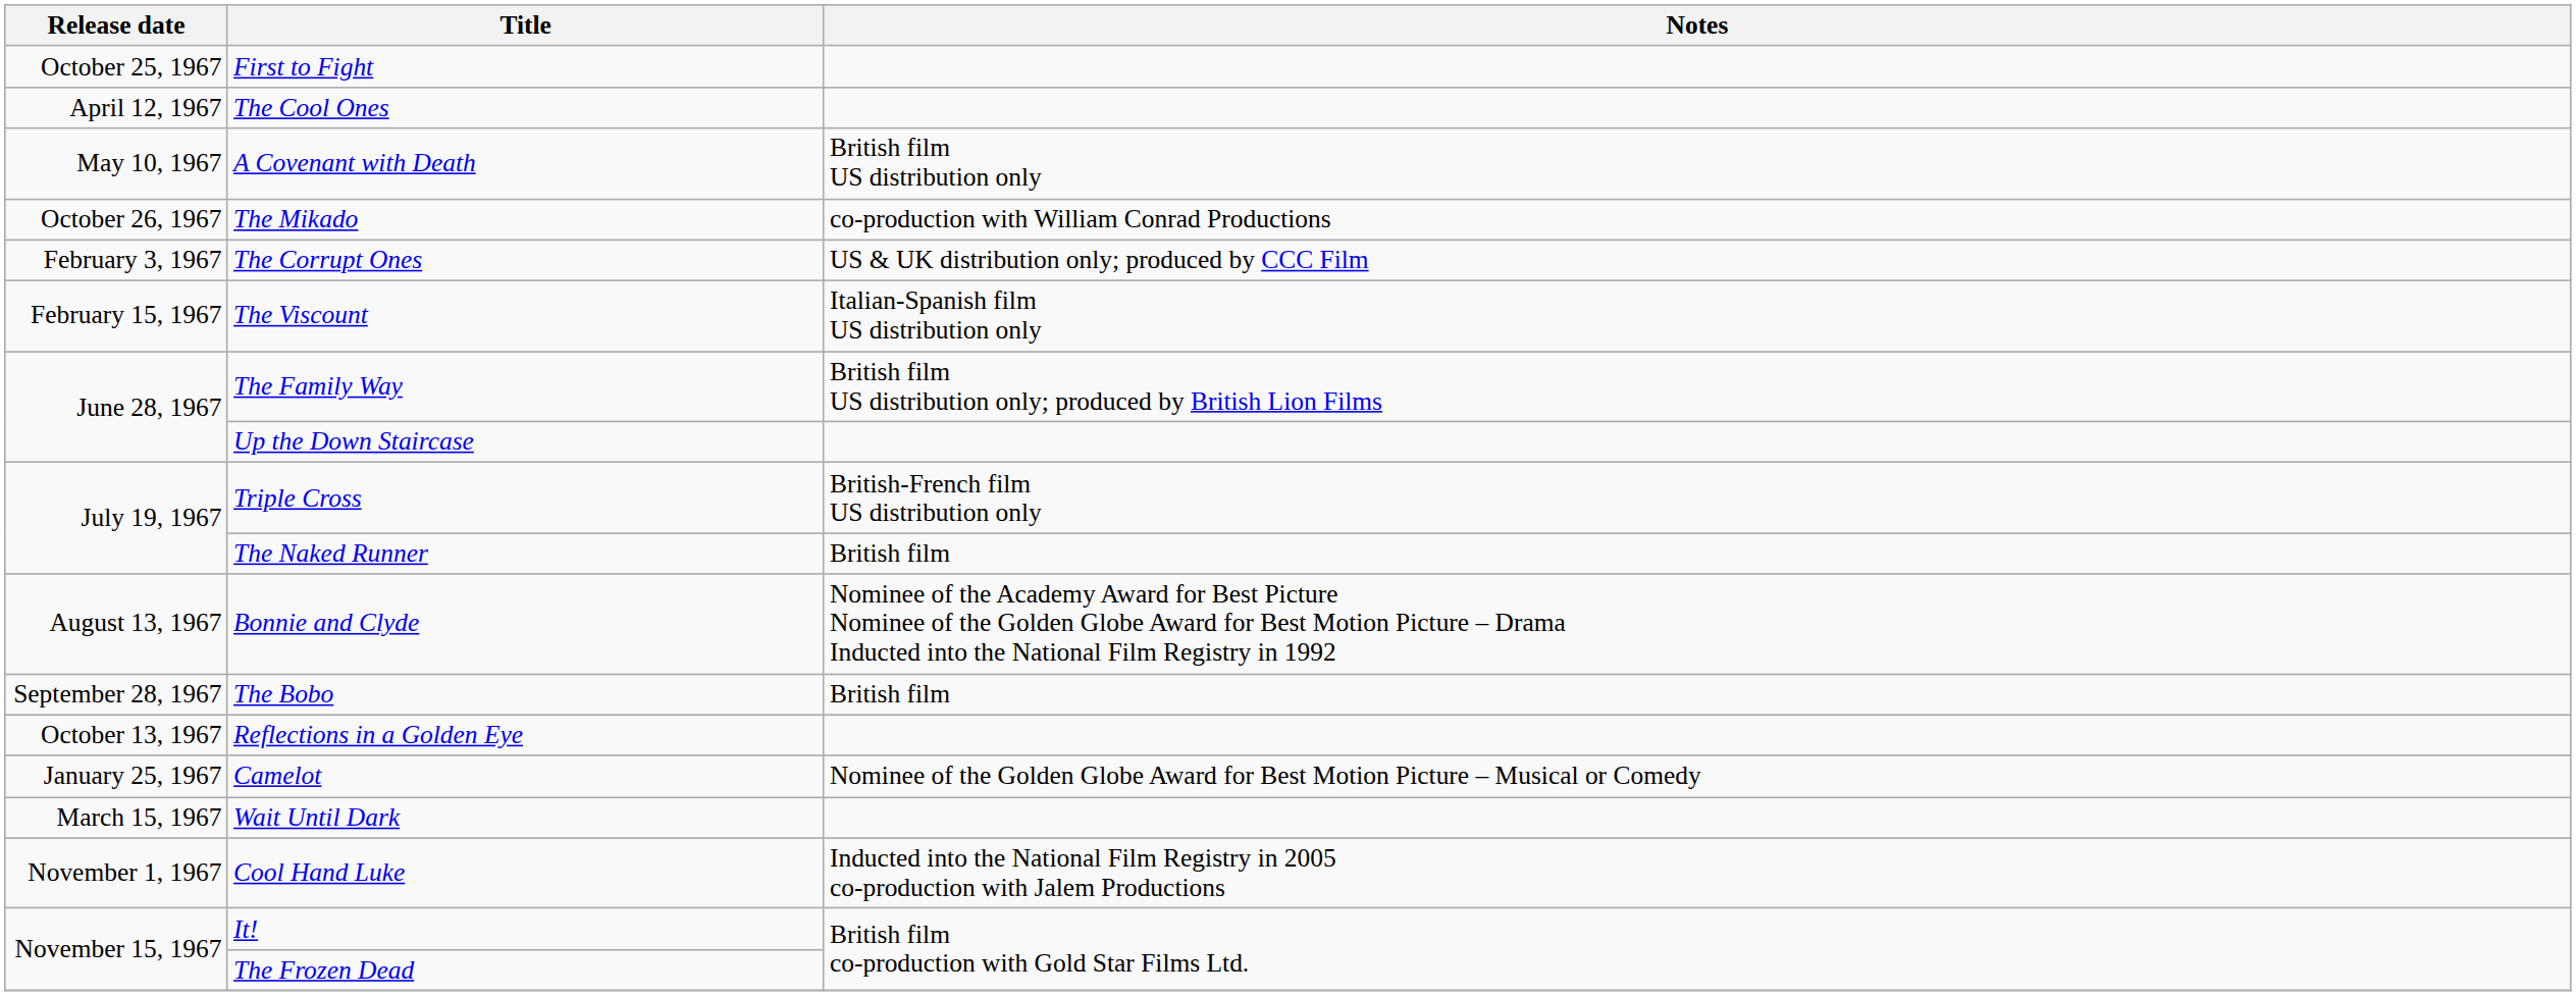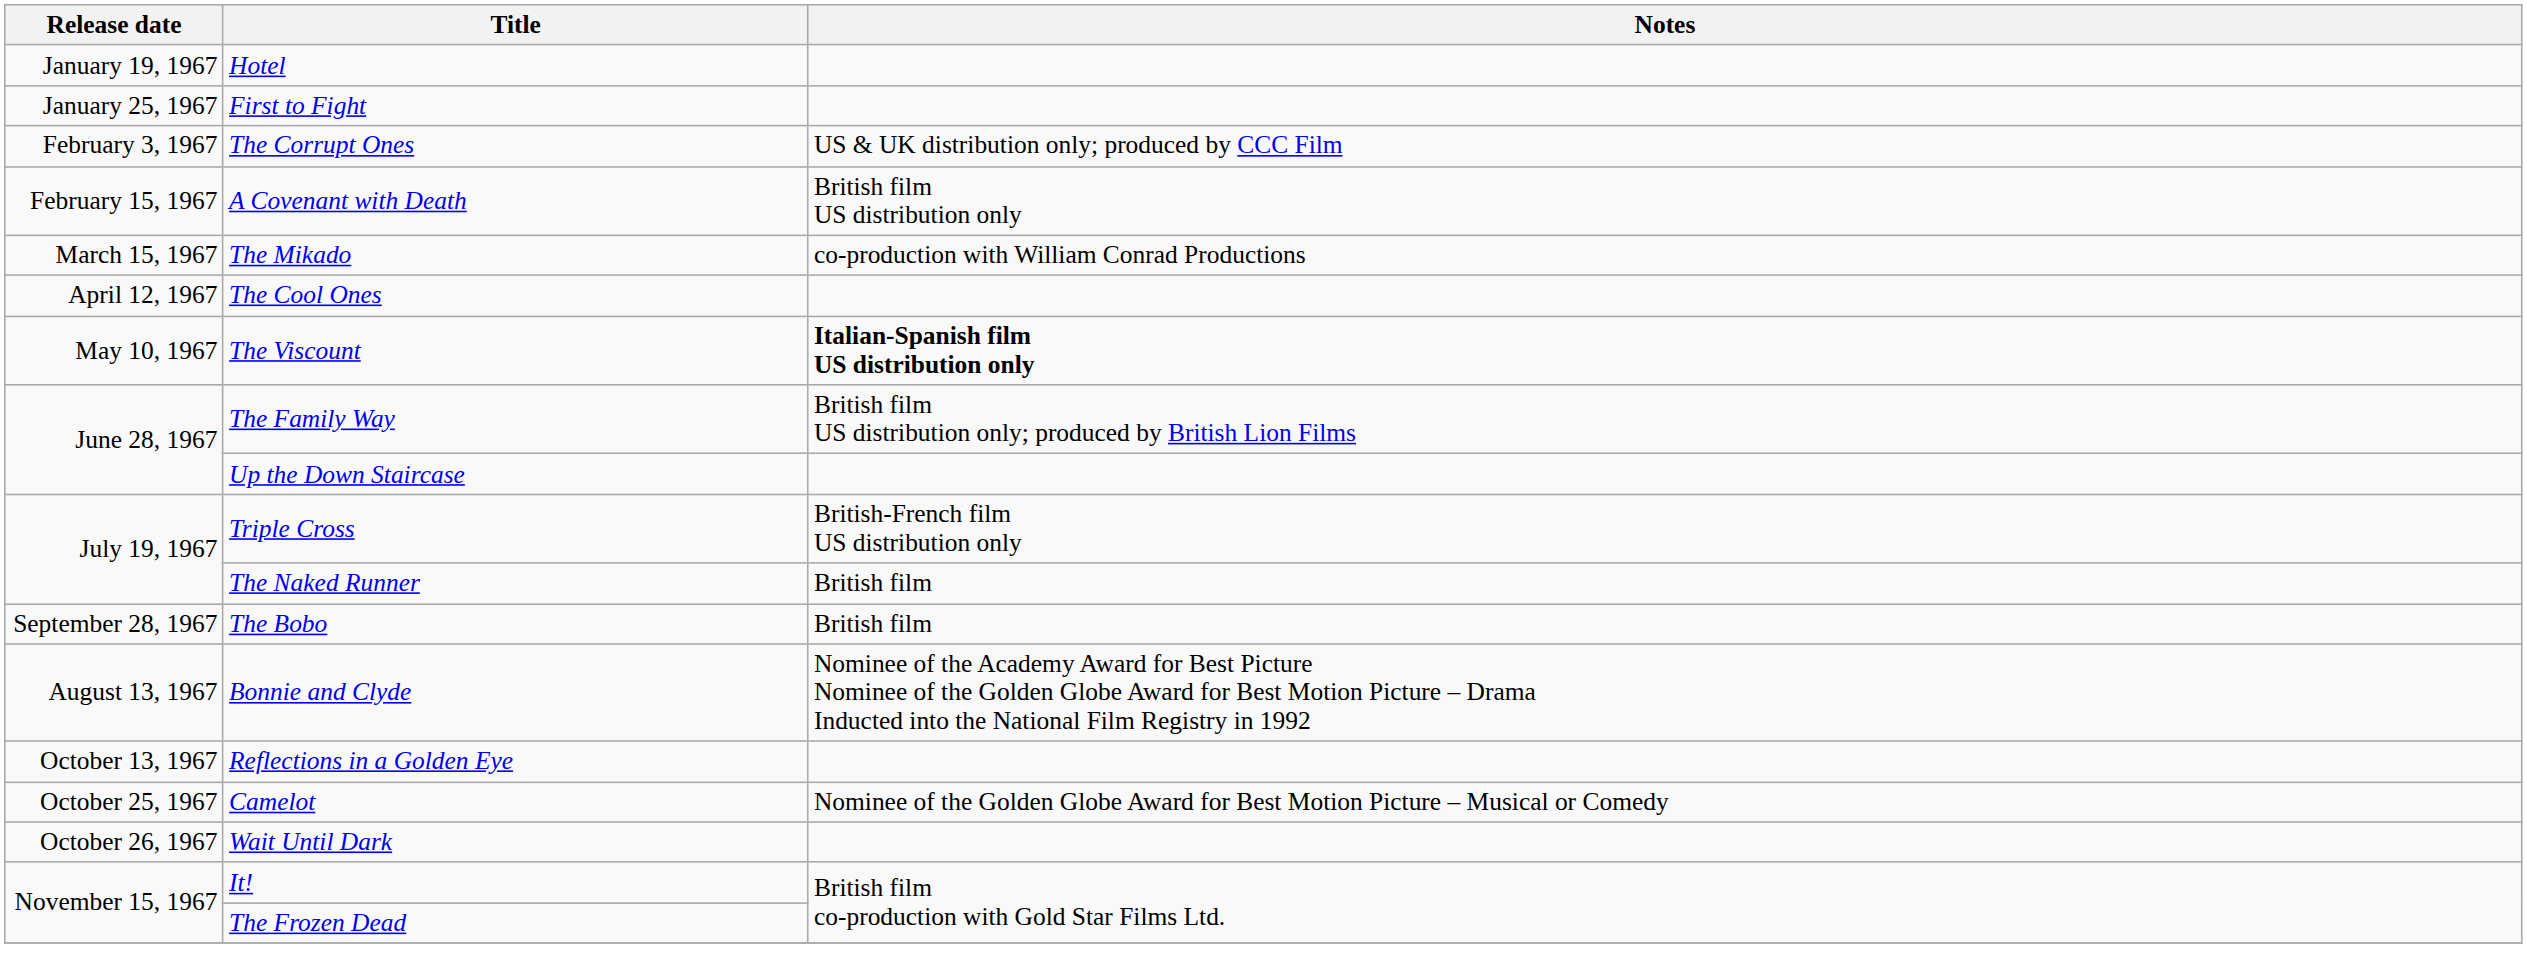+ row: January 19, 1967 | Hotel
First to Fight | Release date: October 25, 1967 -> January 25, 1967
rows swapped: The Corrupt Ones <-> The Cool Ones
A Covenant with Death | Release date: May 10, 1967 -> February 15, 1967
The Mikado | Release date: October 26, 1967 -> March 15, 1967
The Viscount | Release date: February 15, 1967 -> May 10, 1967
The Viscount | Notes: normal -> bold
rows swapped: Bonnie and Clyde <-> The Bobo
Camelot | Release date: January 25, 1967 -> October 25, 1967
Wait Until Dark | Release date: March 15, 1967 -> October 26, 1967
- row: November 1, 1967 | Cool Hand Luke | Inducted into the National Film Registry in 2005 co-production with Jalem Productions
